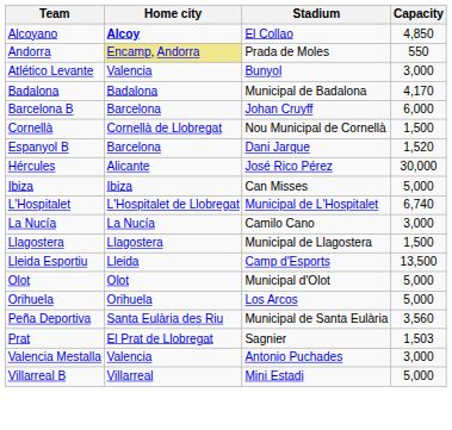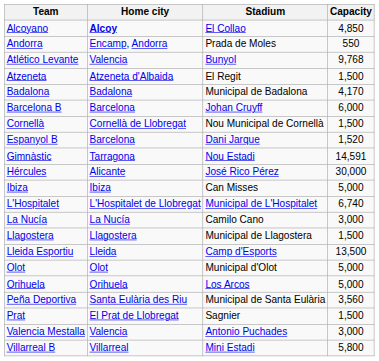Andorra | Home city: khaki background -> no background
Atlético Levante | Capacity: 3,000 -> 9,768
+ row: Atzeneta | Atzeneta d'Albaida | El Regit | 1,500
+ row: Gimnàstic | Tarragona | Nou Estadi | 14,591
Prat | Capacity: 1,503 -> 1,500
Villarreal B | Capacity: 5,000 -> 5,800
